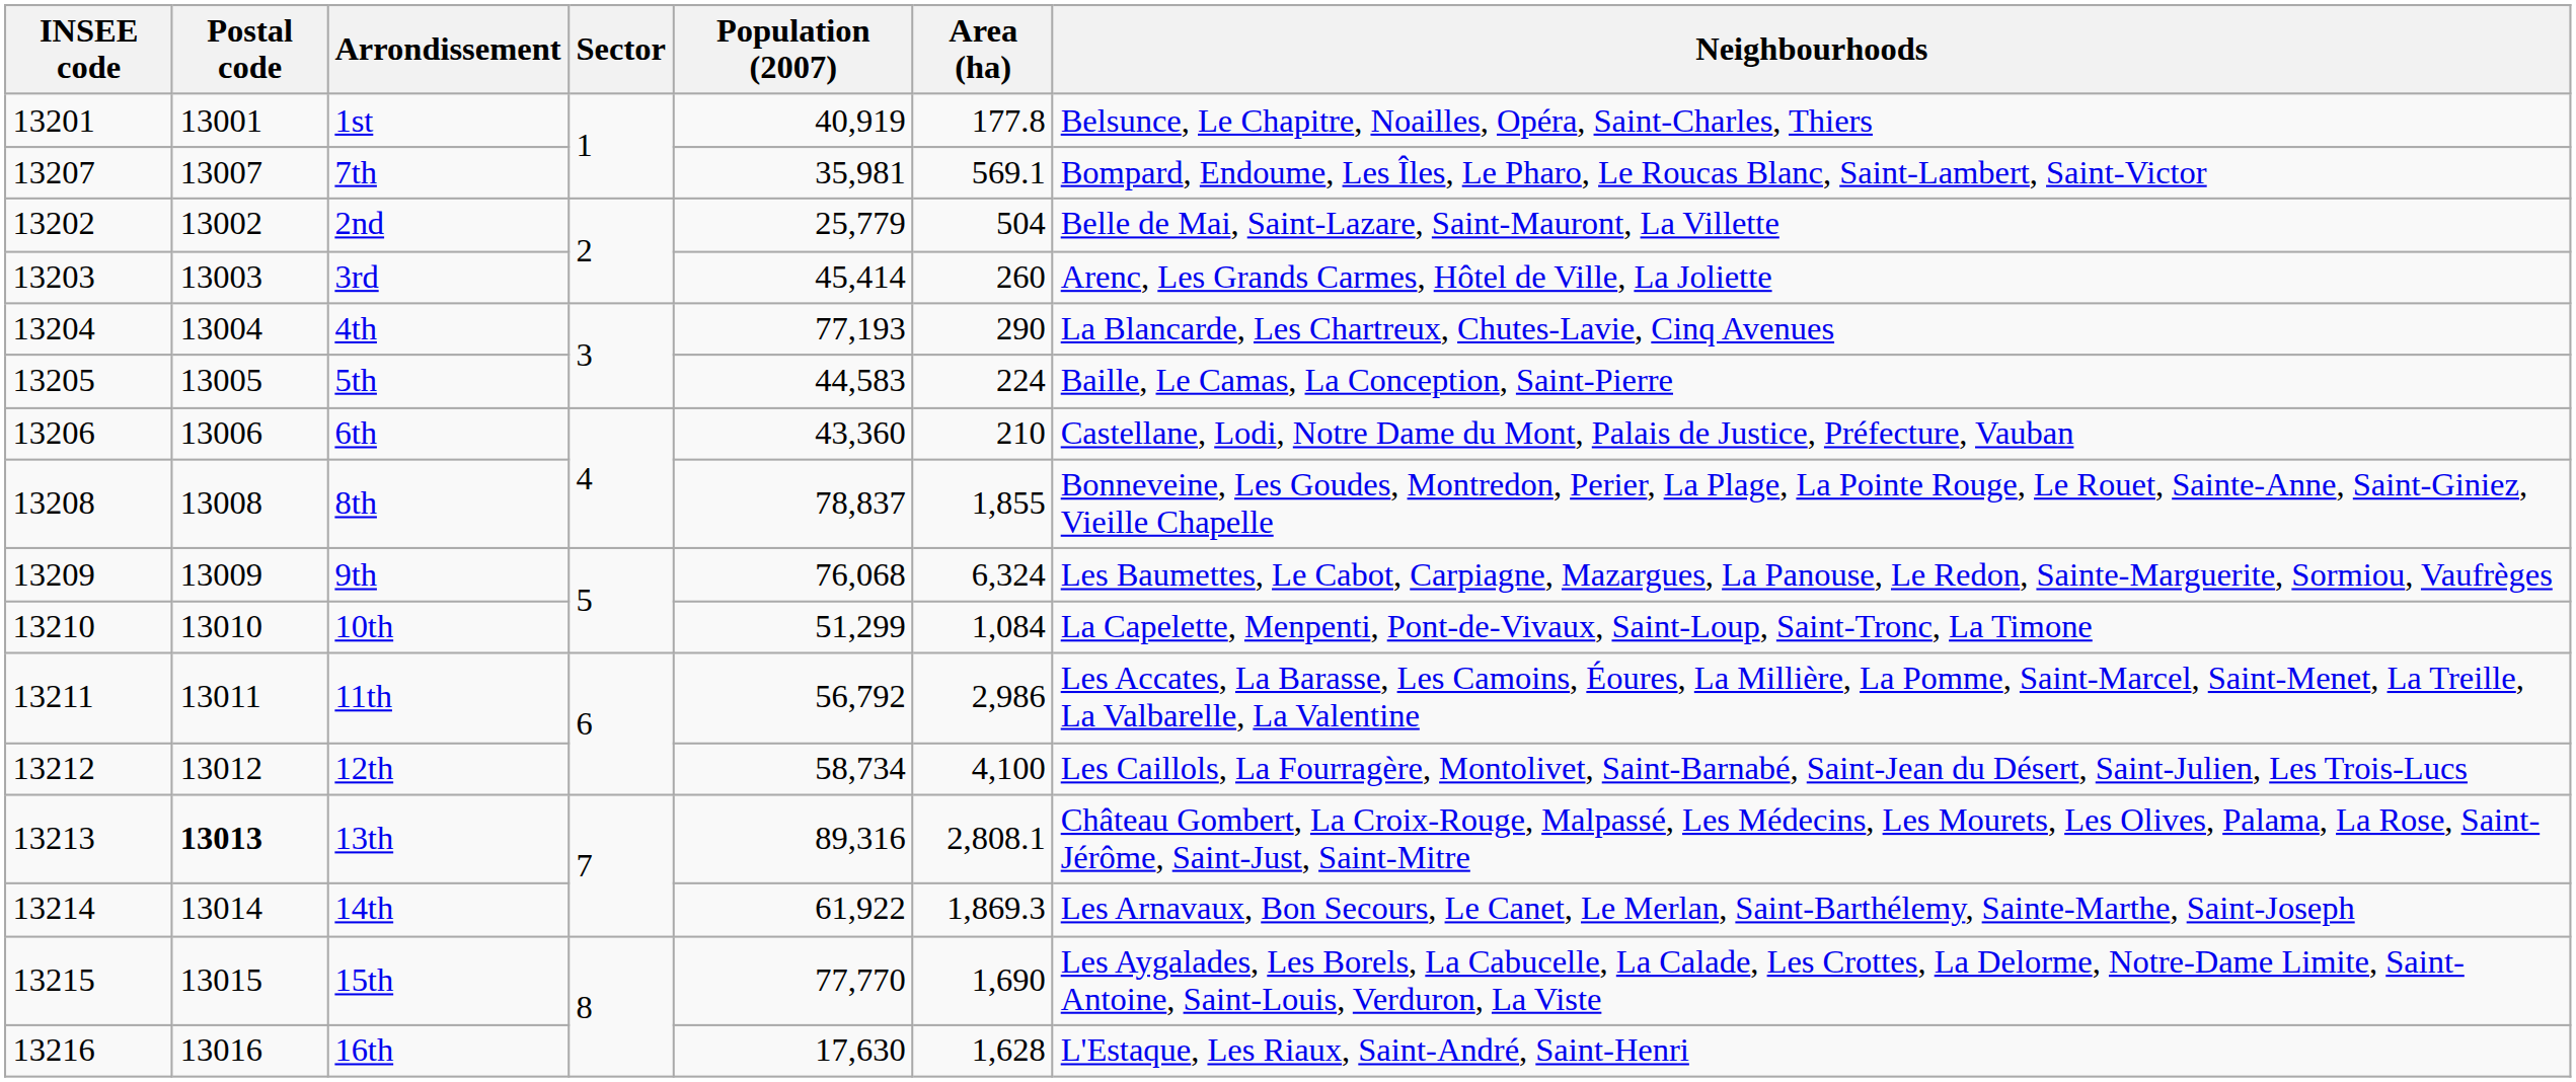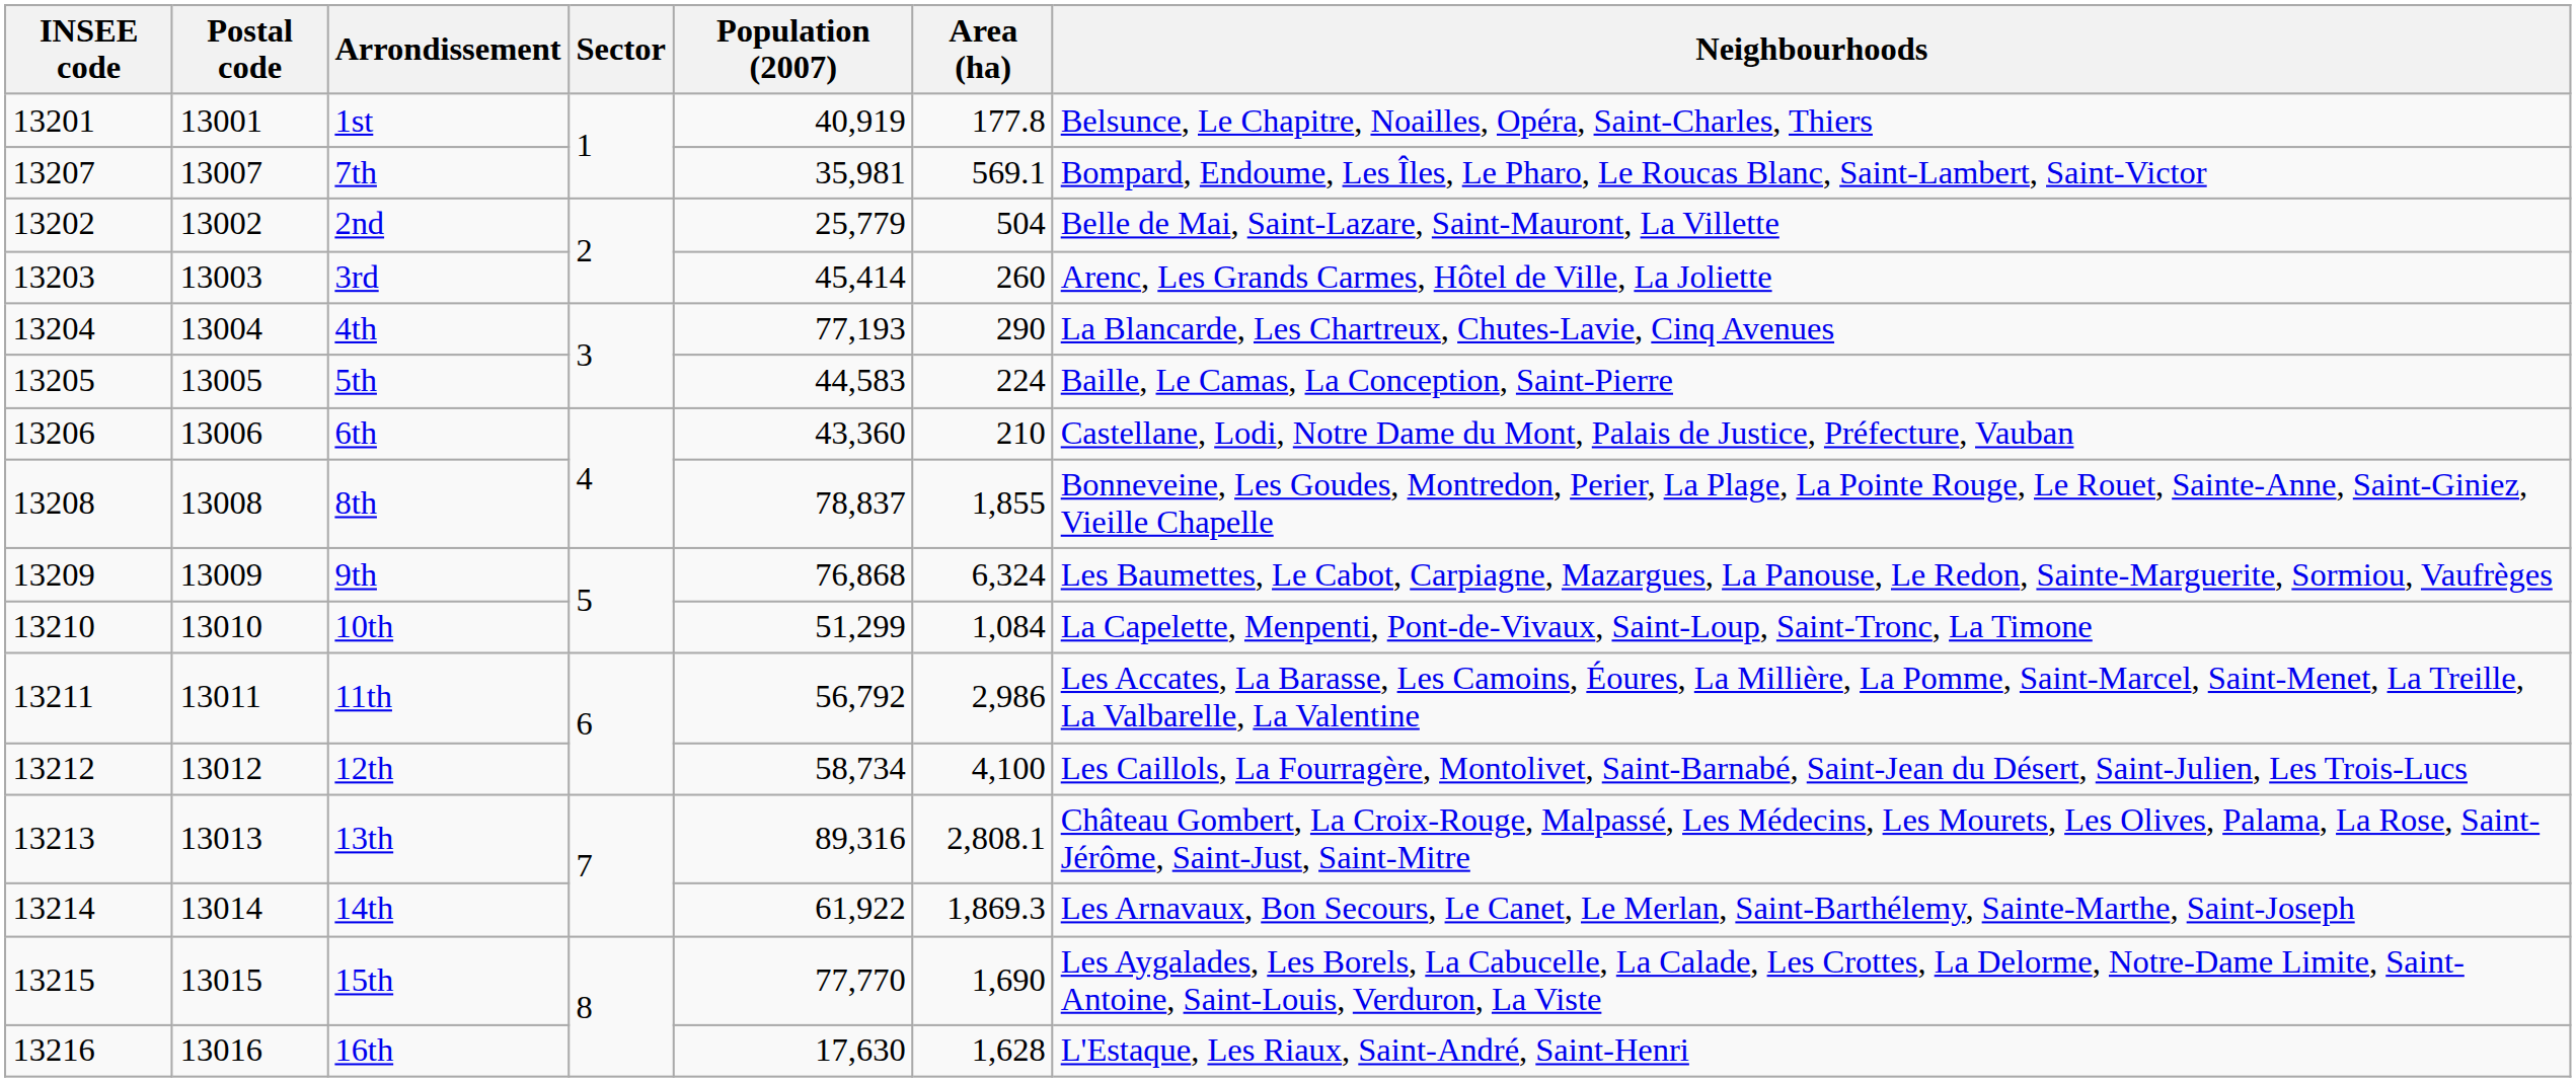9th | Population (2007): 76,068 -> 76,868
13th | Postal code: bold -> normal
